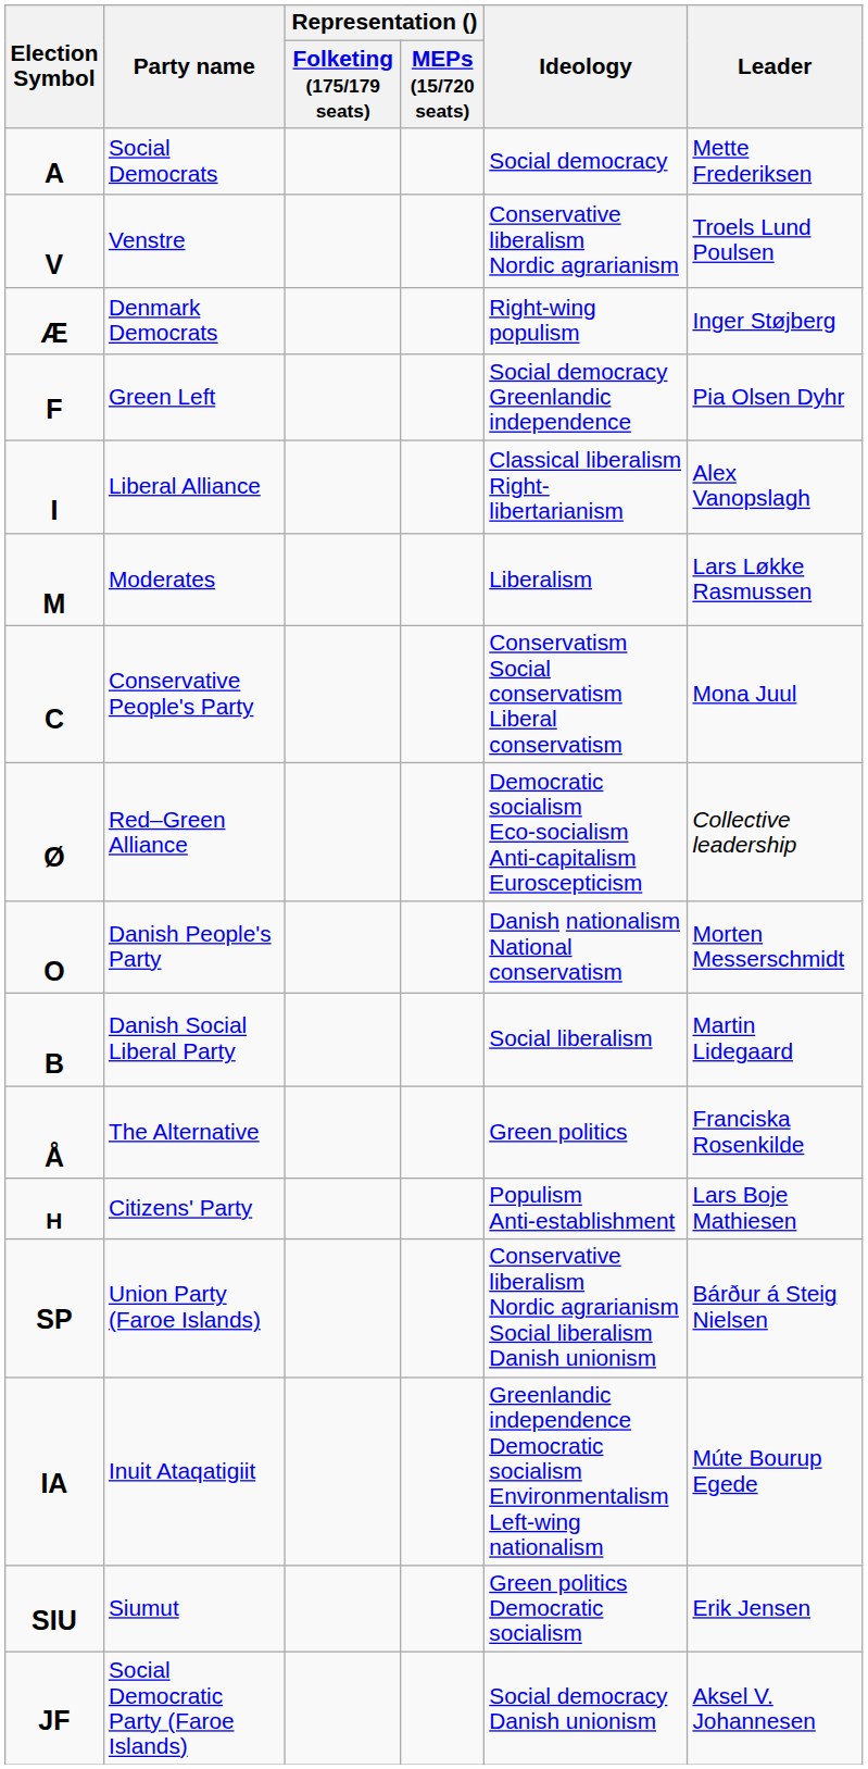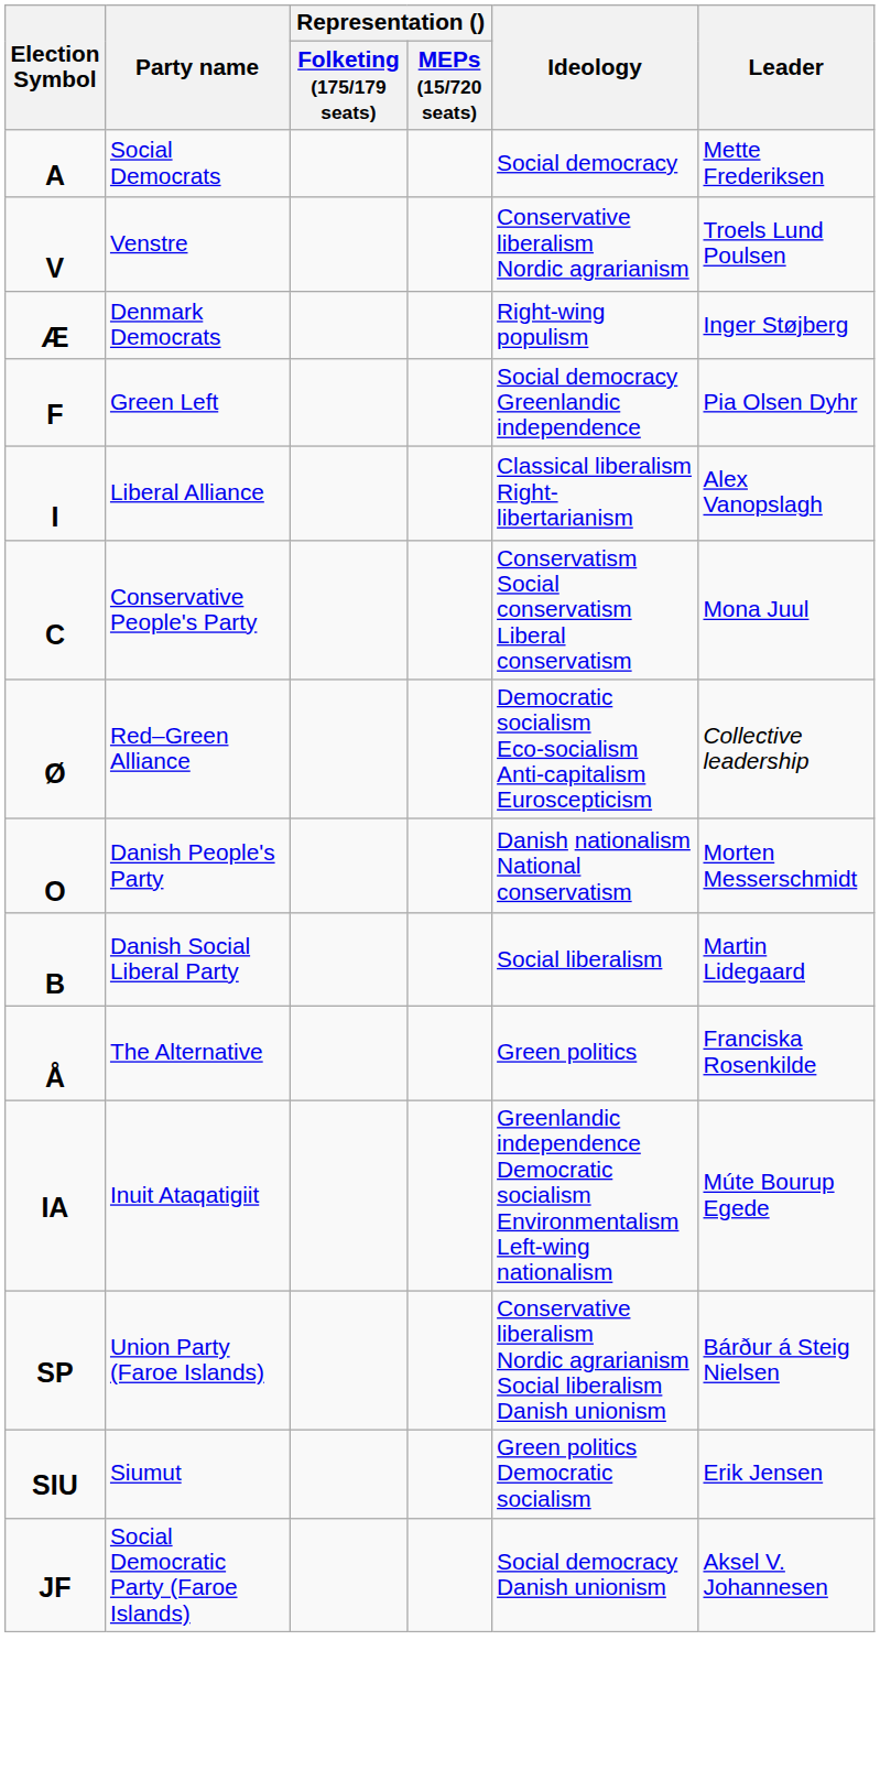- row: M | Moderates | Liberalism | Lars Løkke Rasmussen
- row: H | Citizens' Party | Populism Anti-establishment | Lars Boje Mathiesen
rows swapped: Union Party (Faroe Islands) <-> Inuit Ataqatigiit
